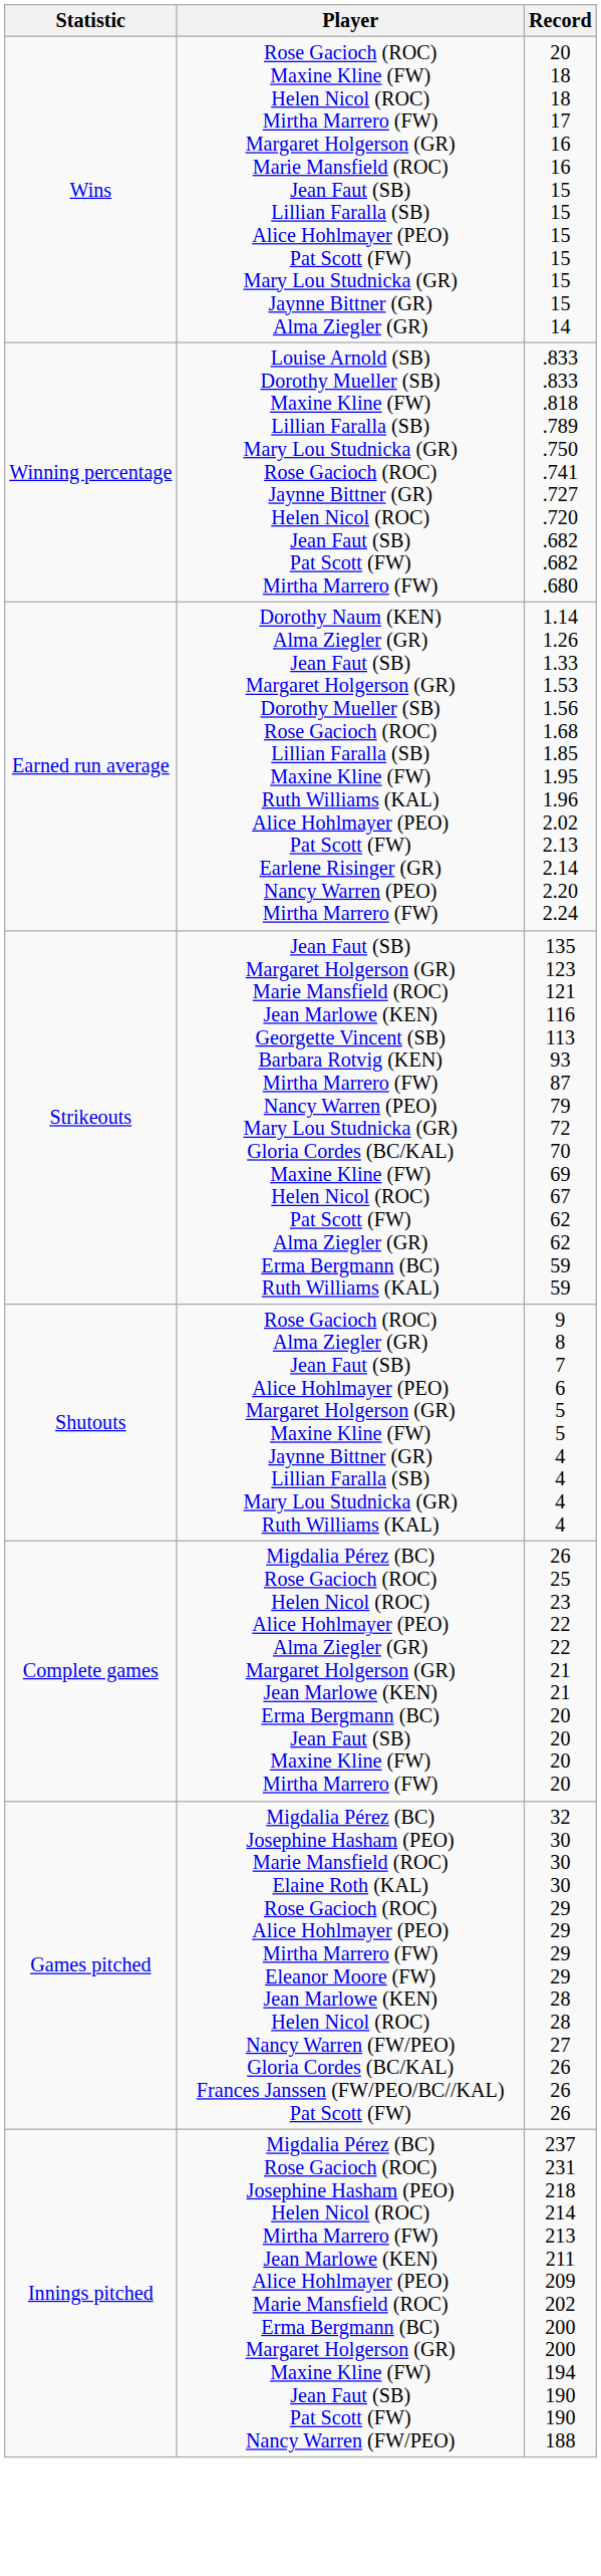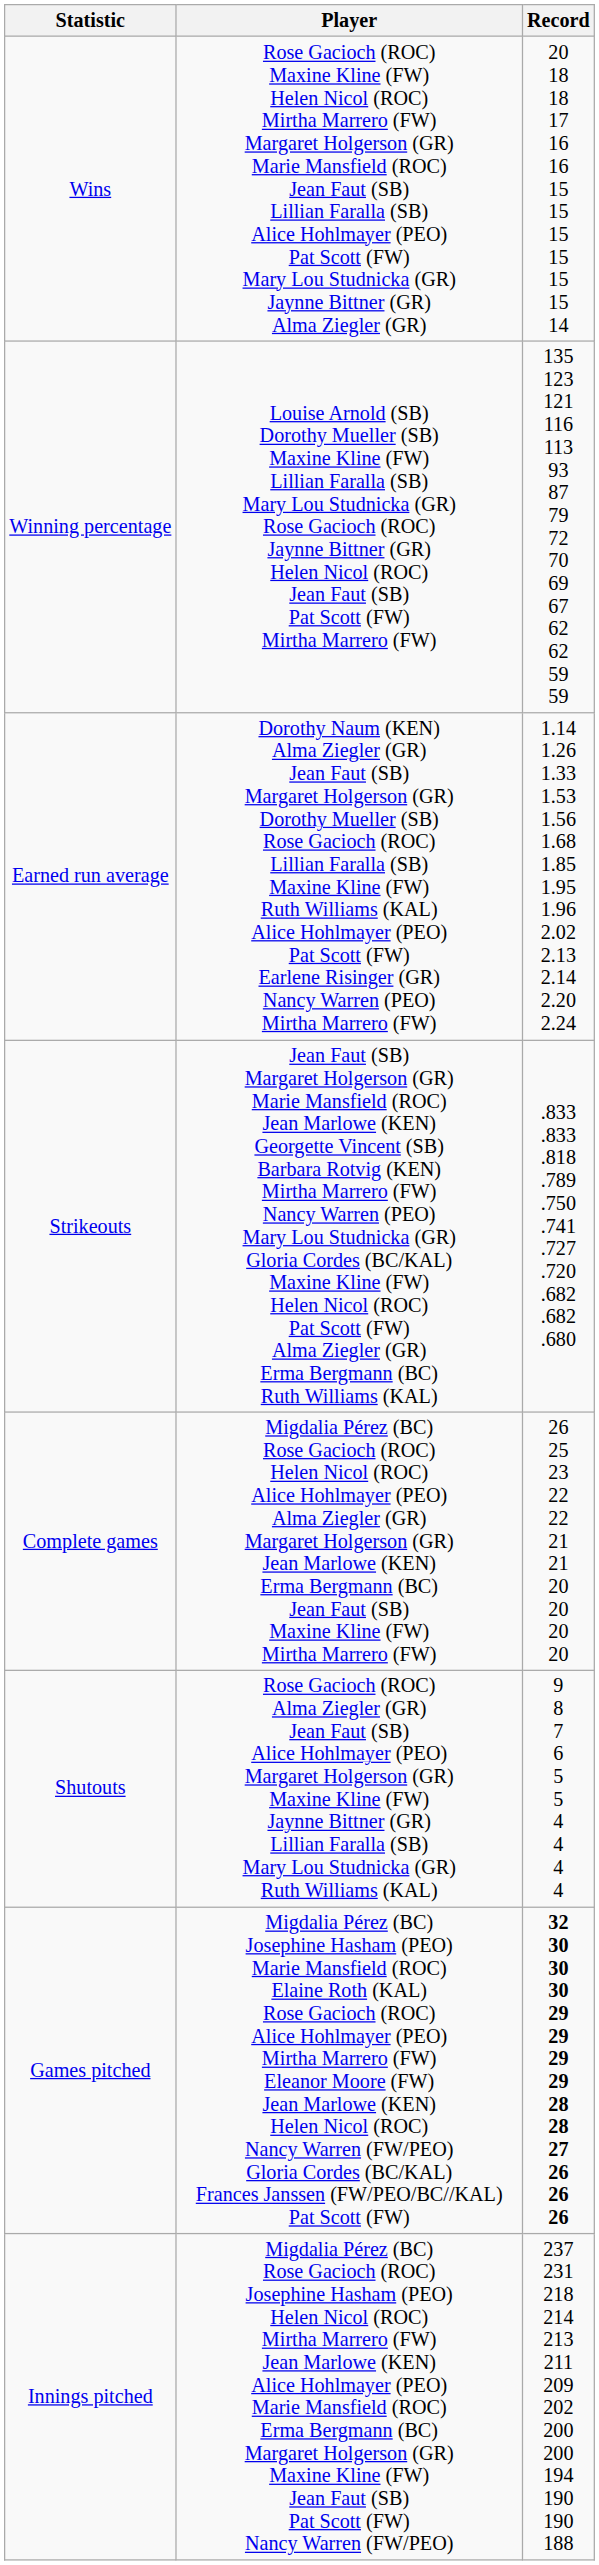Winning percentage | Record: .833 .833 .818 .789 .750 .741 .727 .720 .682 .682 .680 -> 135 123 121 116 113 93 87 79 72 70 69 67 62 62 59 59
Strikeouts | Record: 135 123 121 116 113 93 87 79 72 70 69 67 62 62 59 59 -> .833 .833 .818 .789 .750 .741 .727 .720 .682 .682 .680
rows swapped: Complete games <-> Shutouts
Games pitched | Record: normal -> bold
